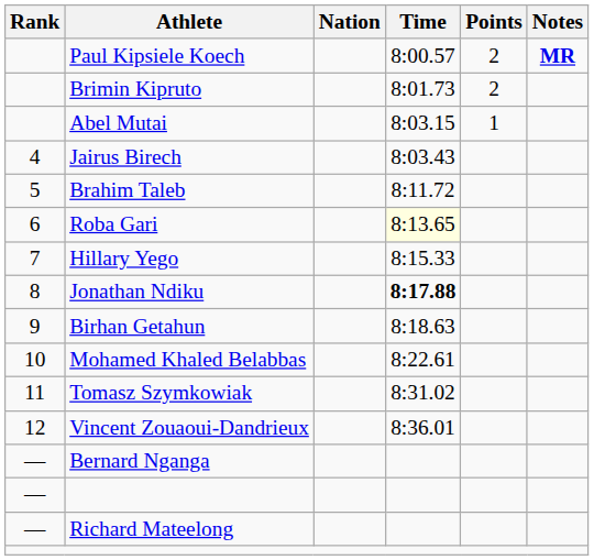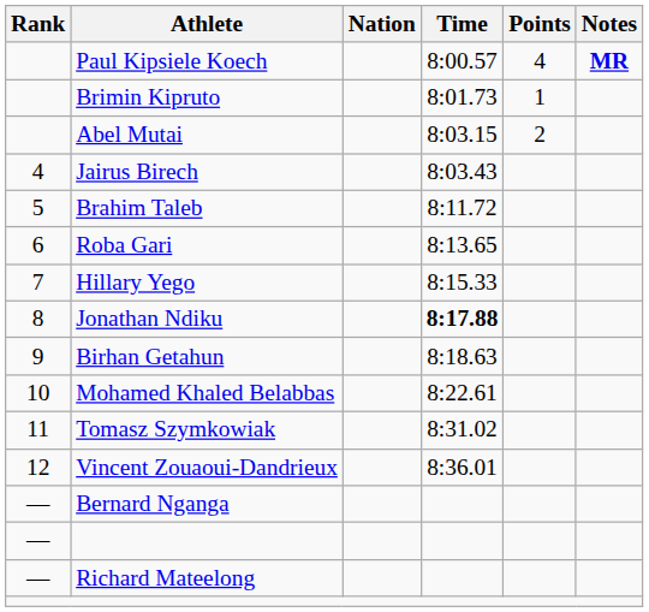Paul Kipsiele Koech | Points: 2 -> 4
Brimin Kipruto | Points: 2 -> 1
Abel Mutai | Points: 1 -> 2
Roba Gari | Time: lightyellow background -> no background
